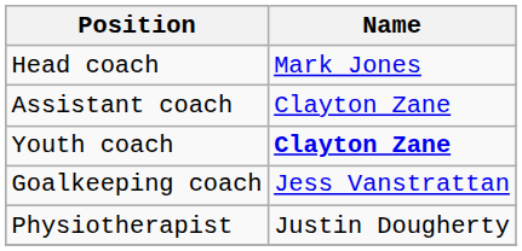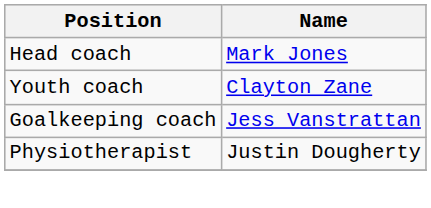- row: Assistant coach | Clayton Zane
Youth coach | Name: bold -> normal
